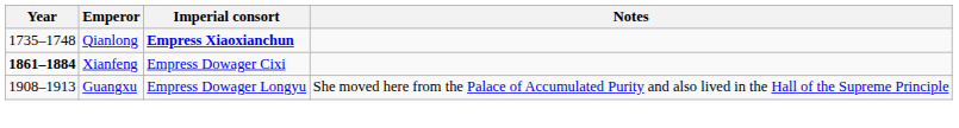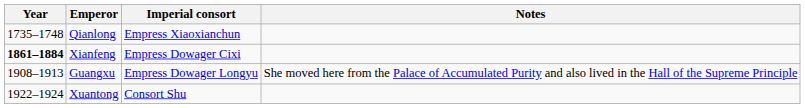Qianlong | Imperial consort: bold -> normal
+ row: 1922–1924 | Xuantong | Consort Shu
